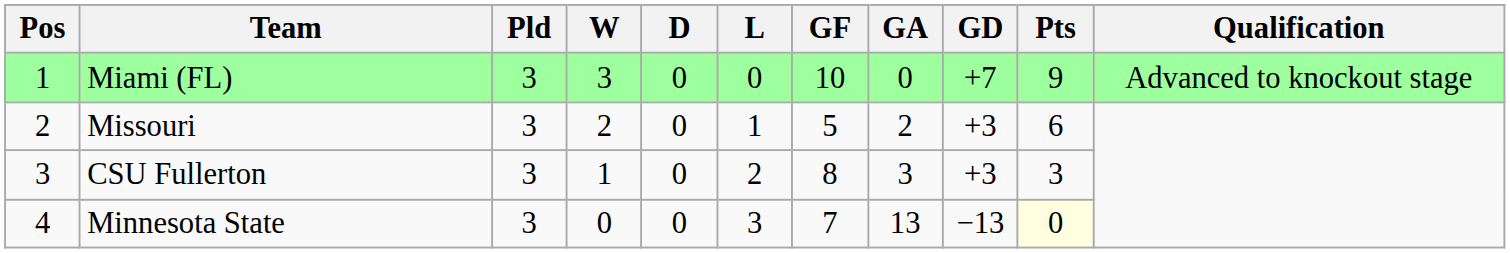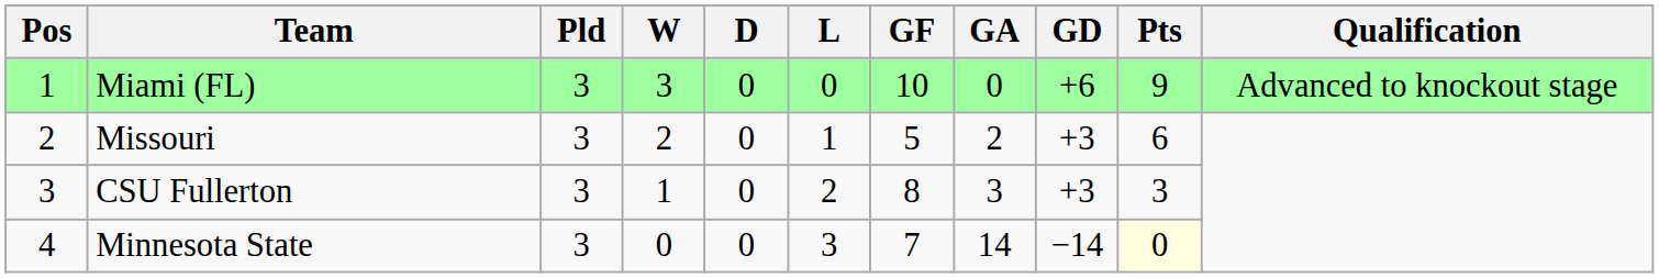Miami (FL) | GD: +7 -> +6
Minnesota State | GA: 13 -> 14
Minnesota State | GD: −13 -> −14
